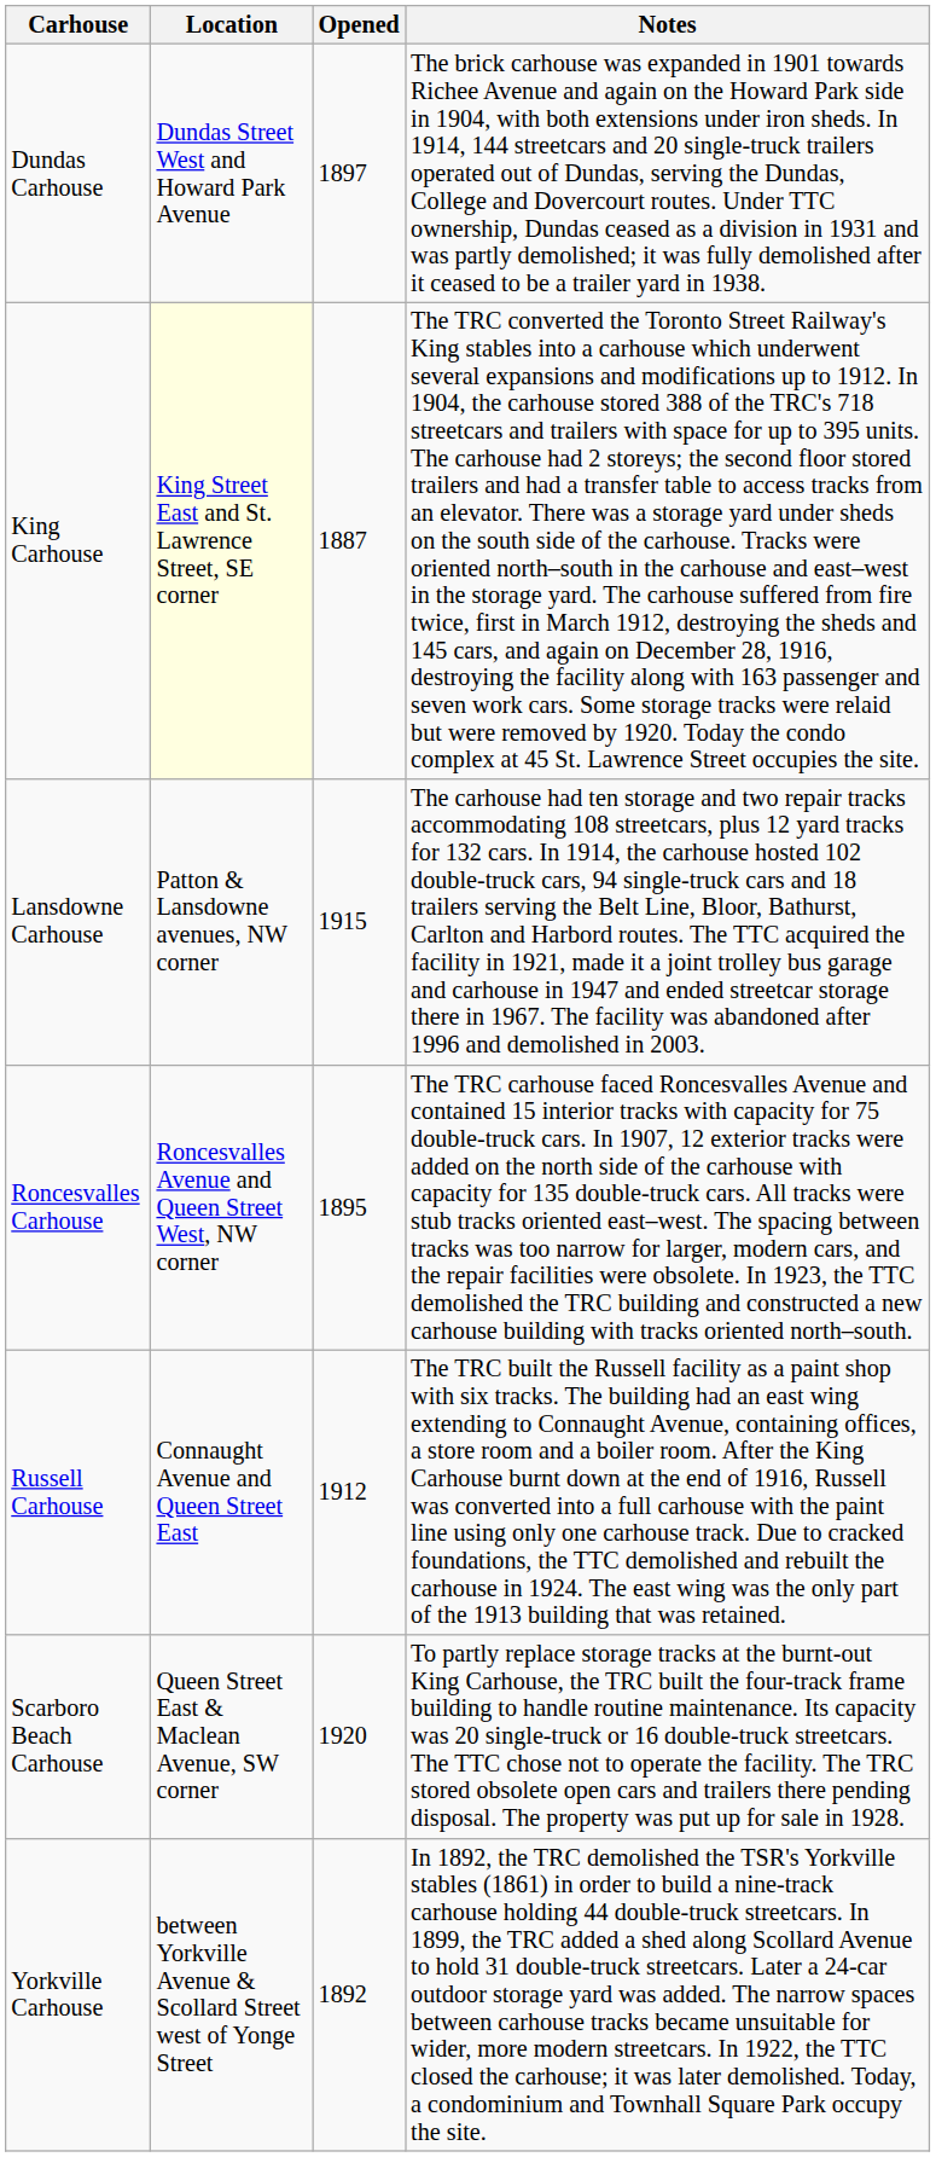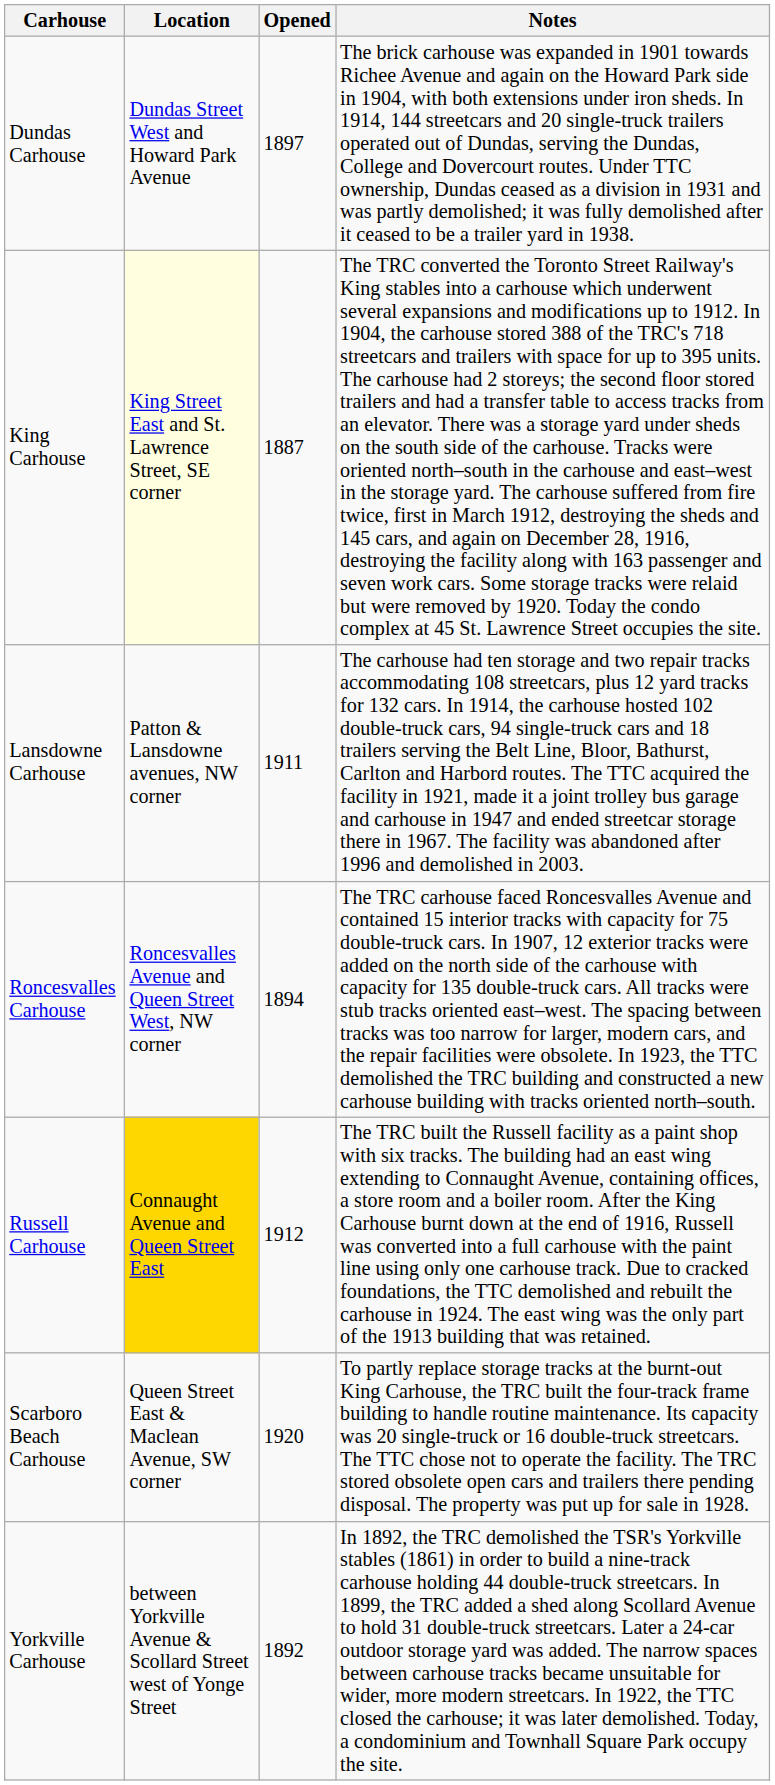Lansdowne Carhouse | Opened: 1915 -> 1911
Roncesvalles Carhouse | Opened: 1895 -> 1894
Russell Carhouse | Location: no background -> gold background
